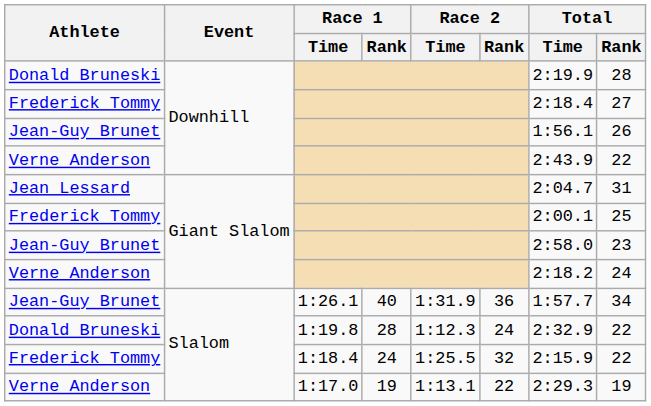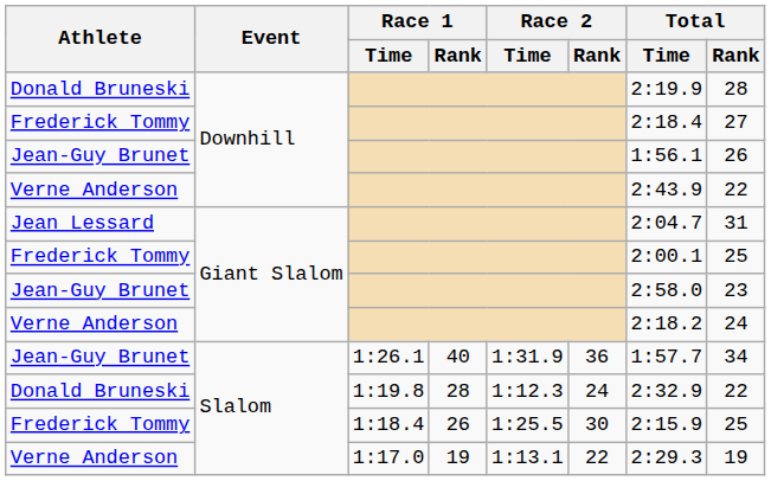Frederick Tommy / Slalom | Race 1 / Rank: 24 -> 26
Frederick Tommy / Slalom | Race 2 / Rank: 32 -> 30
Frederick Tommy / Slalom | Total / Rank: 22 -> 25
